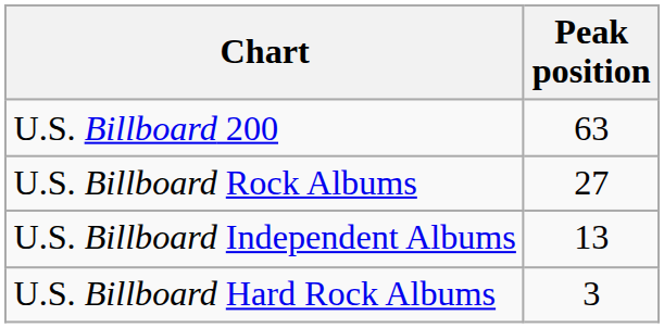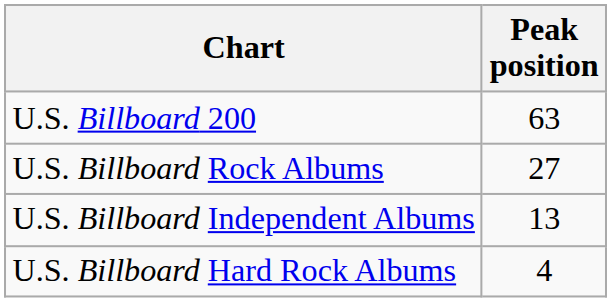U.S. Billboard Hard Rock Albums | Peak position: 3 -> 4
